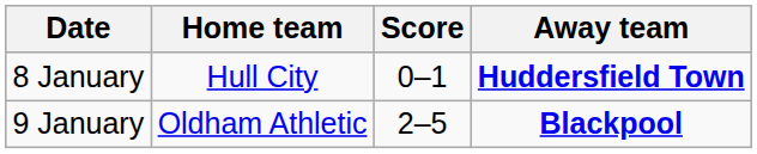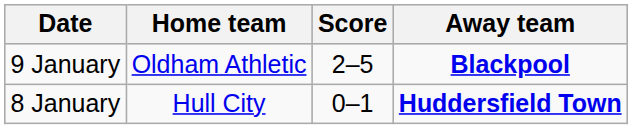rows swapped: 8 January <-> 9 January
